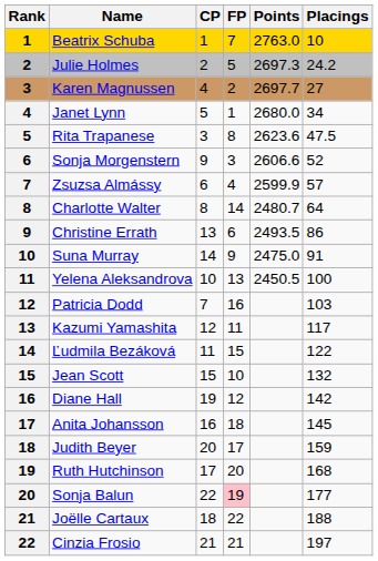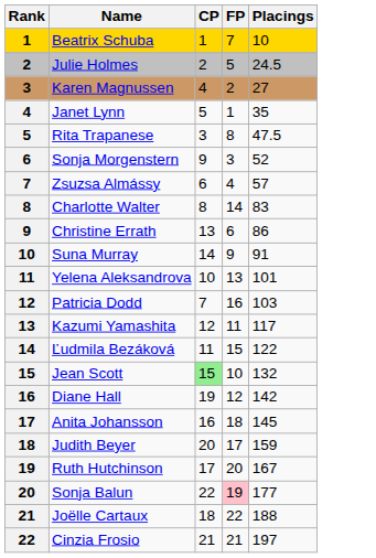- column: Points | 2763.0 | 2697.3 | 2697.7 | 2680.0 | 2623.6 | 2606.6 | 2599.9 | 2480.7 | 2493.5 | 2475.0 | 2450.5
Julie Holmes | Placings: 24.2 -> 24.5
Janet Lynn | Placings: 34 -> 35
Charlotte Walter | Placings: 64 -> 83
Yelena Aleksandrova | Placings: 100 -> 101
Jean Scott | CP: no background -> lightgreen background
Ruth Hutchinson | Placings: 168 -> 167
